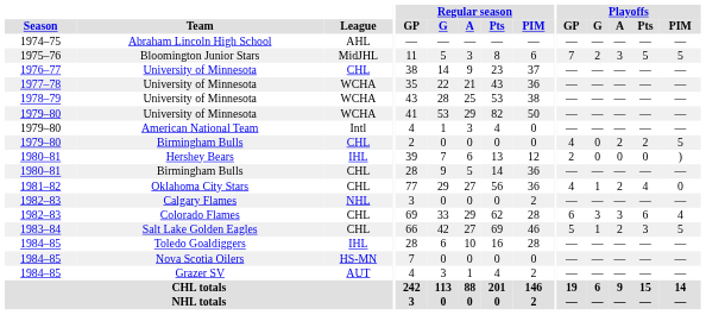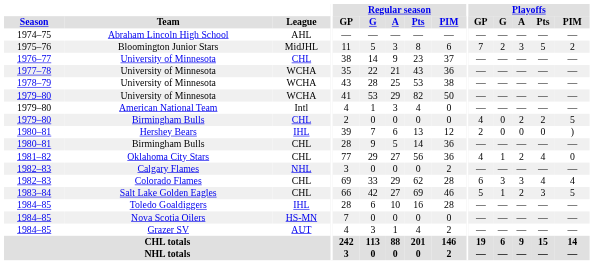Bloomington Junior Stars | Playoffs / PIM: 5 -> 2
Colorado Flames | Playoffs / Pts: 6 -> 4
